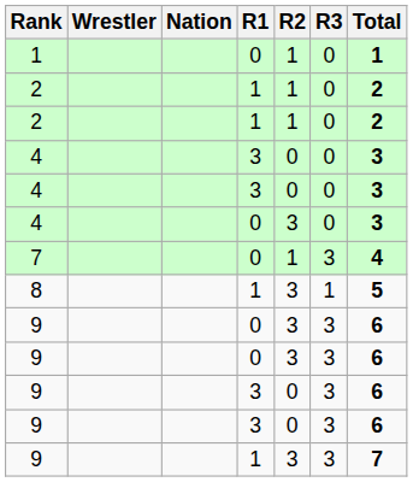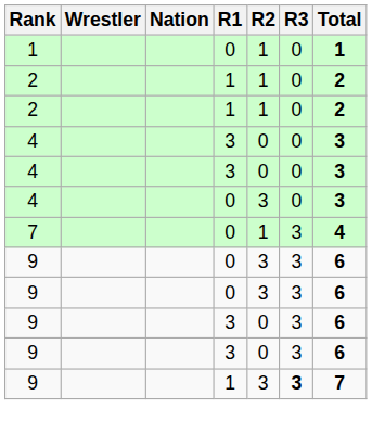- row: 8 | 1 | 3 | 1 | 5
9 / 1 | R3: normal -> bold
